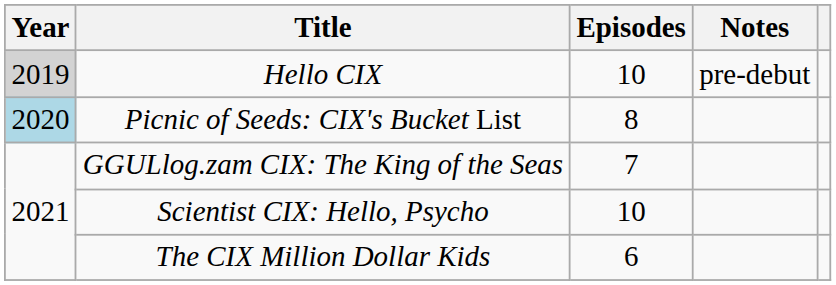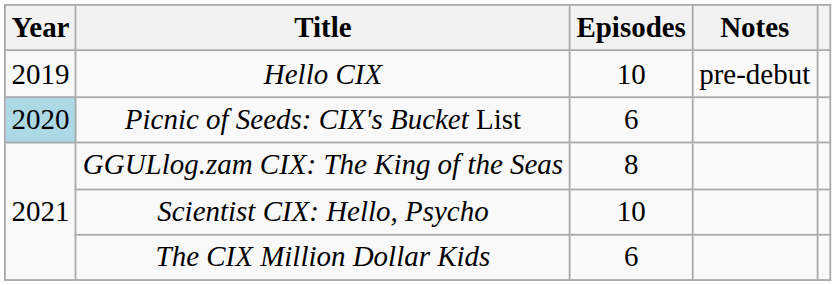Hello CIX | Year: lightgrey background -> no background
Picnic of Seeds: CIX's Bucket List | Episodes: 8 -> 6
GGULlog.zam CIX: The King of the Seas | Episodes: 7 -> 8
